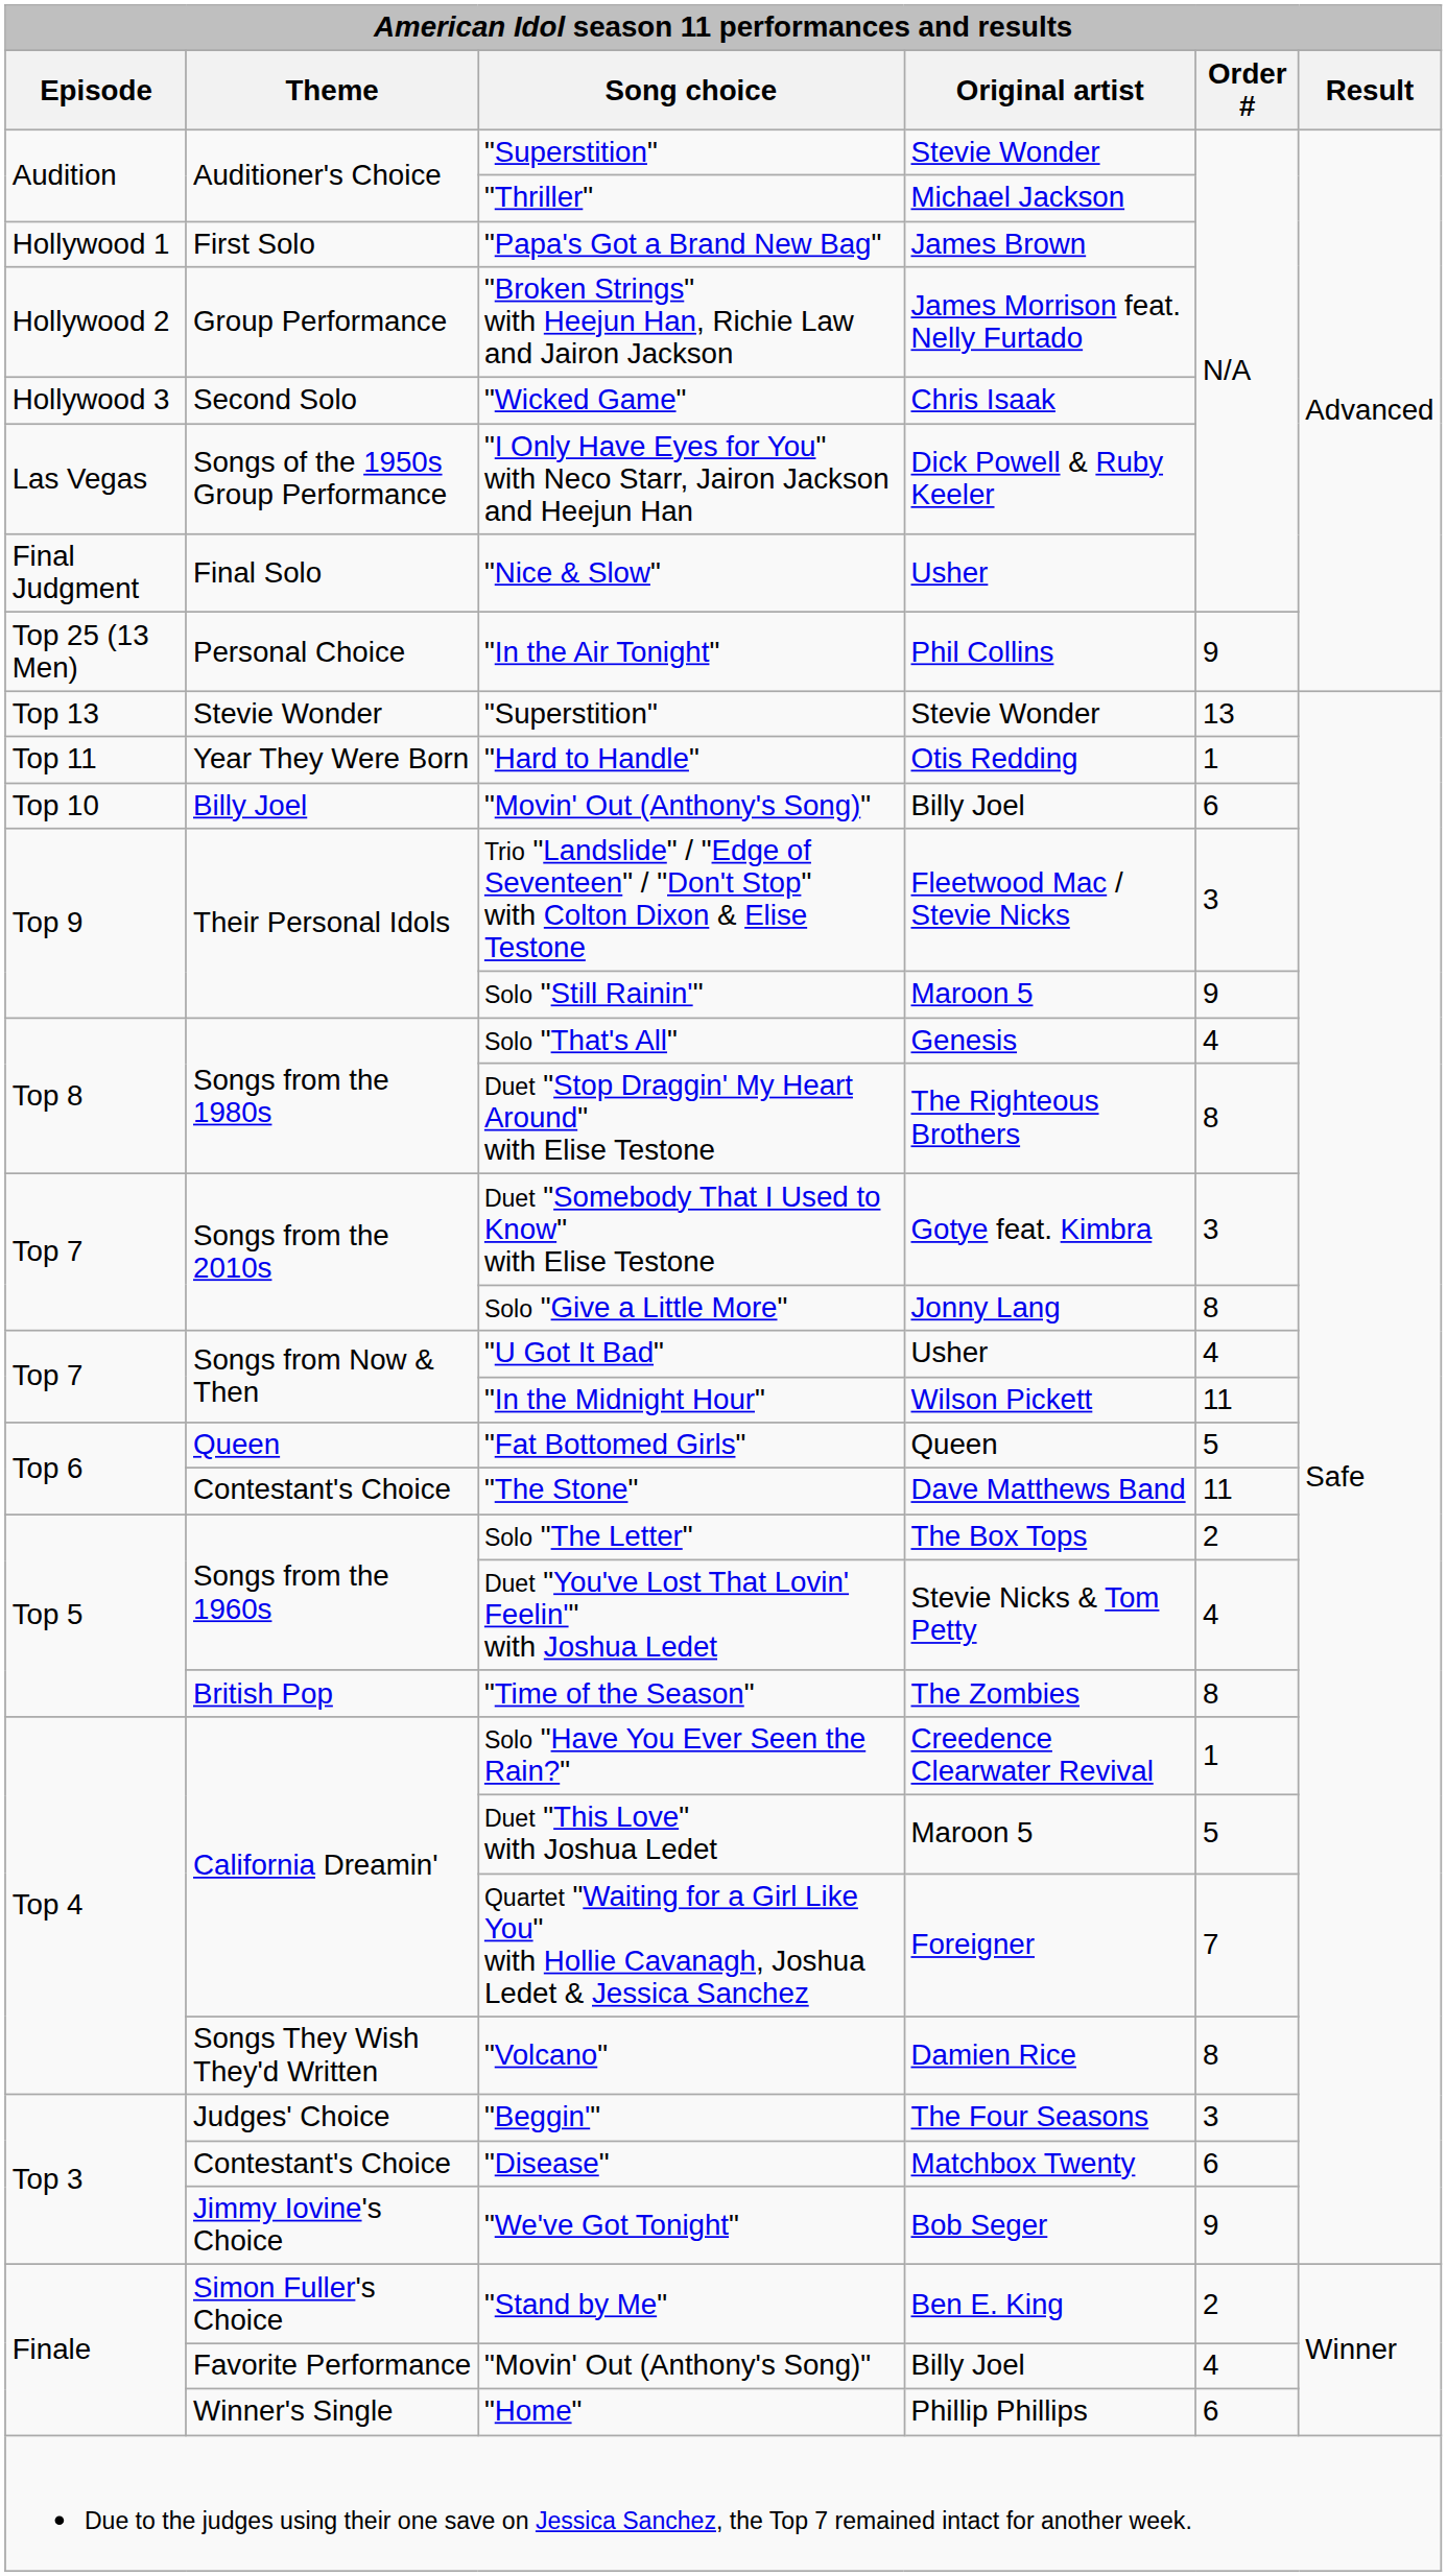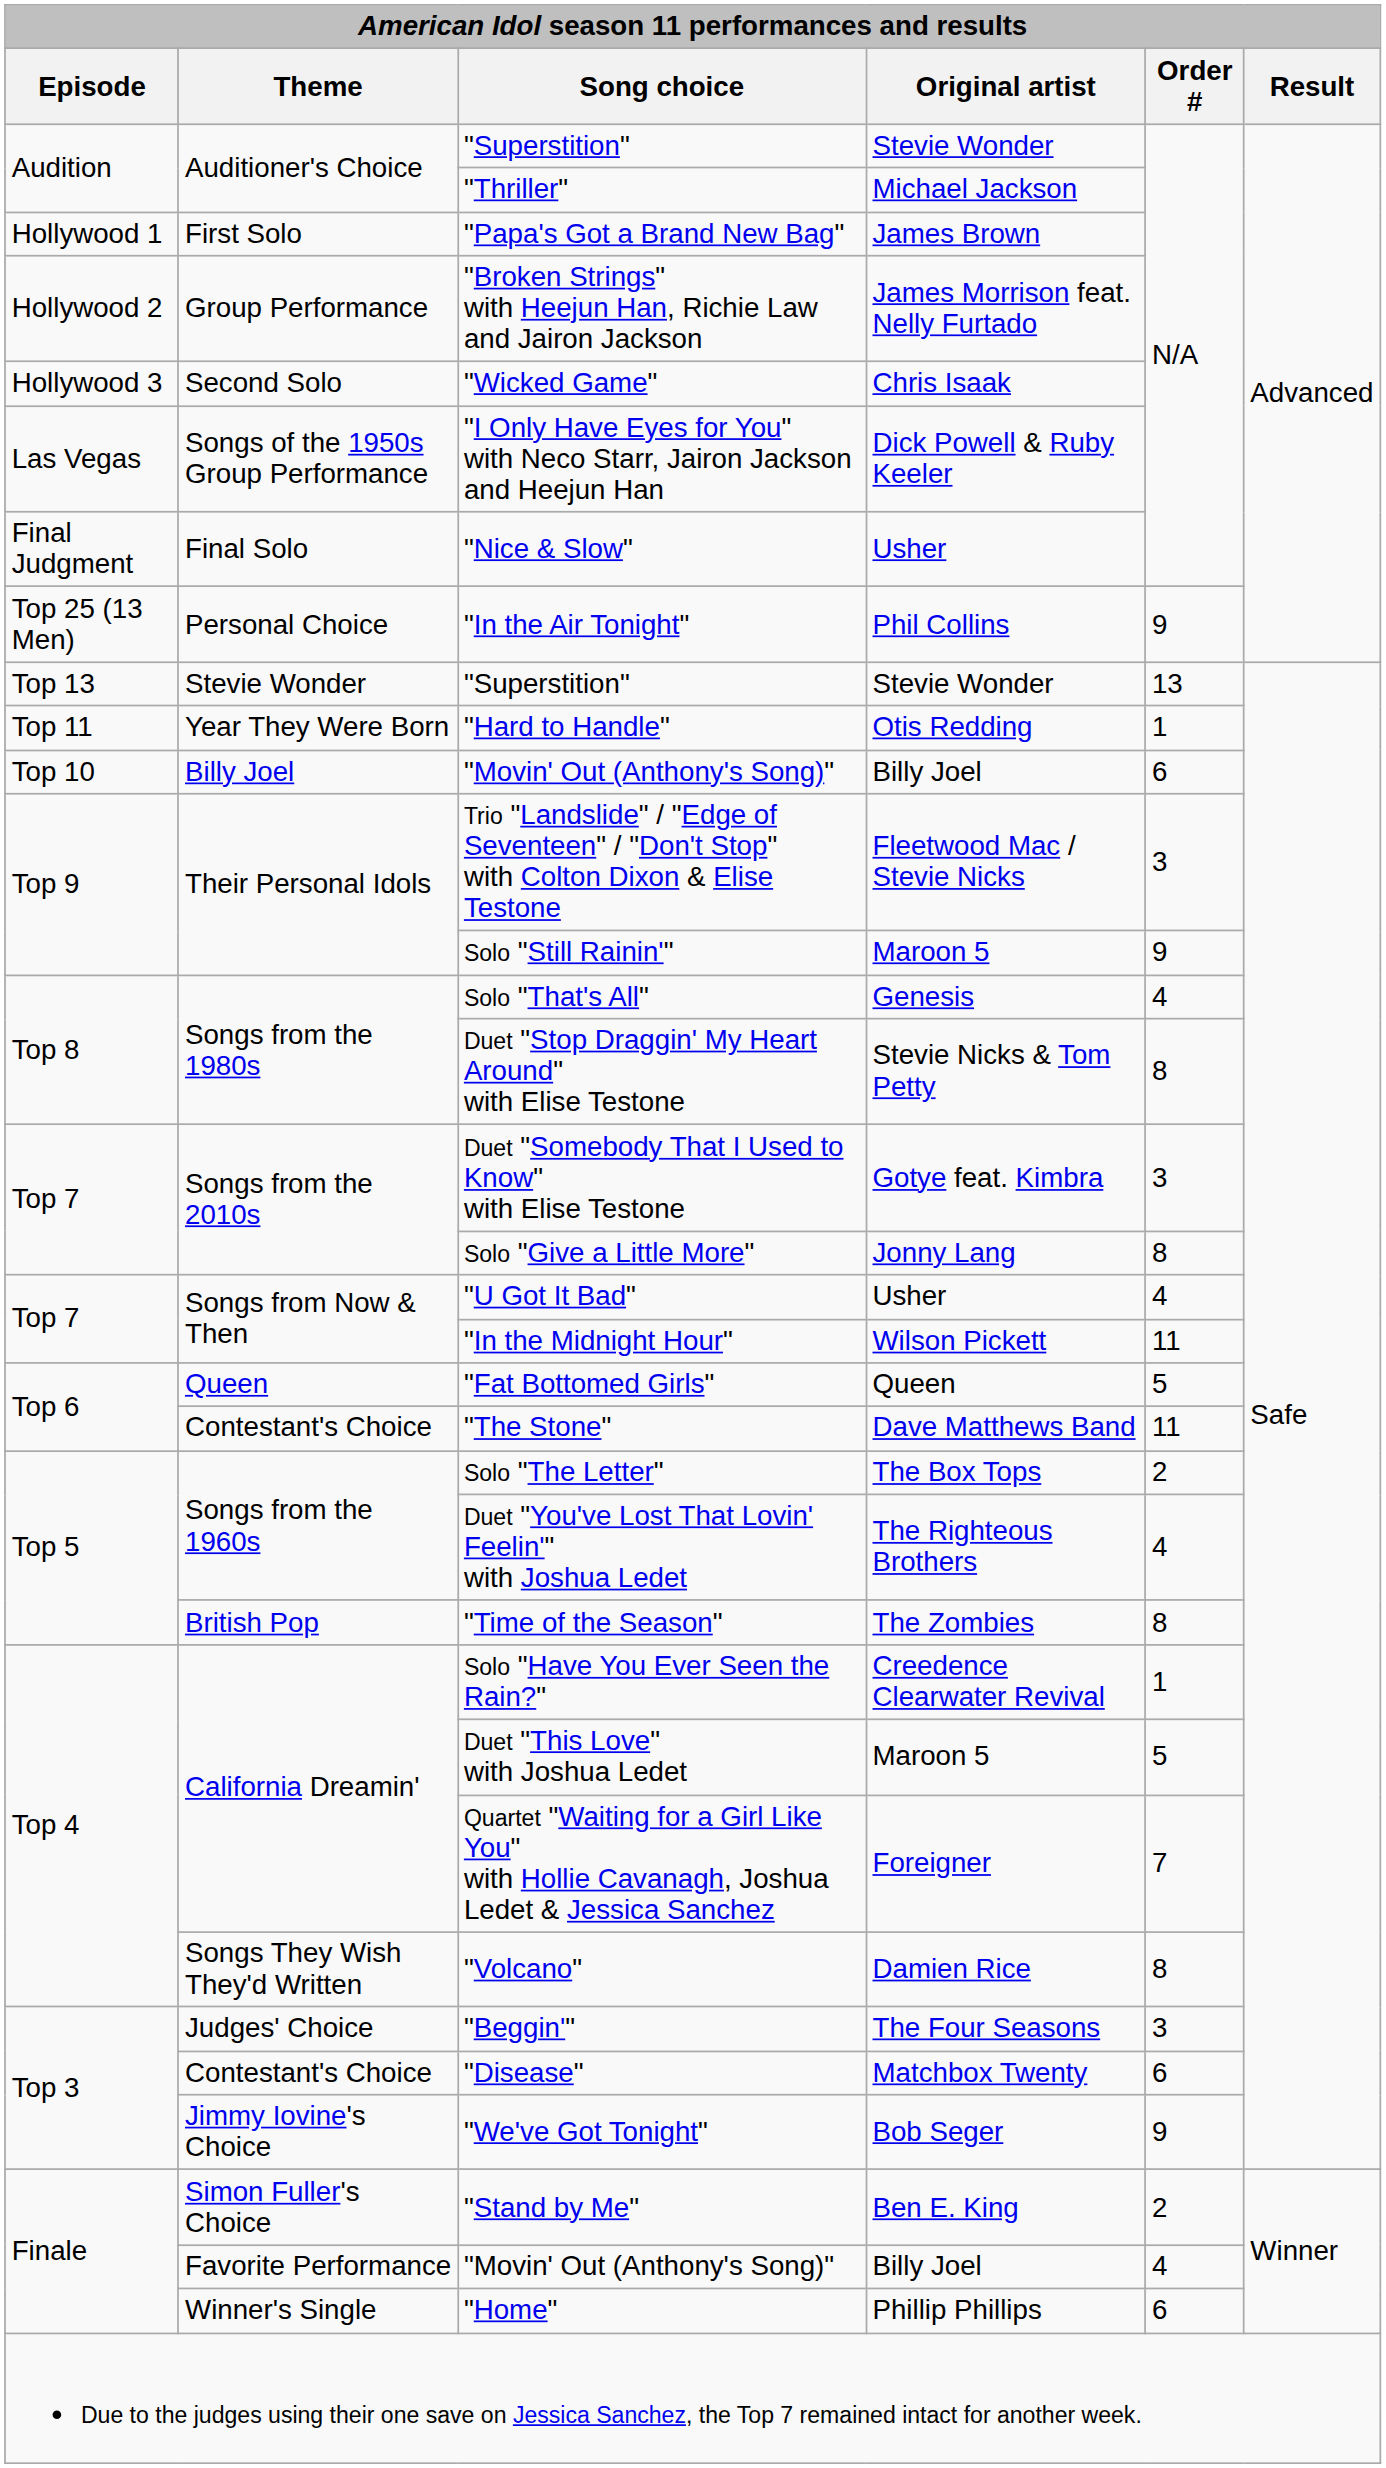Duet "Stop Draggin' My Heart Around" with Elise Testone | Original artist: The Righteous Brothers -> Stevie Nicks & Tom Petty
Duet "You've Lost That Lovin' Feelin'" with Joshua Ledet | Original artist: Stevie Nicks & Tom Petty -> The Righteous Brothers
